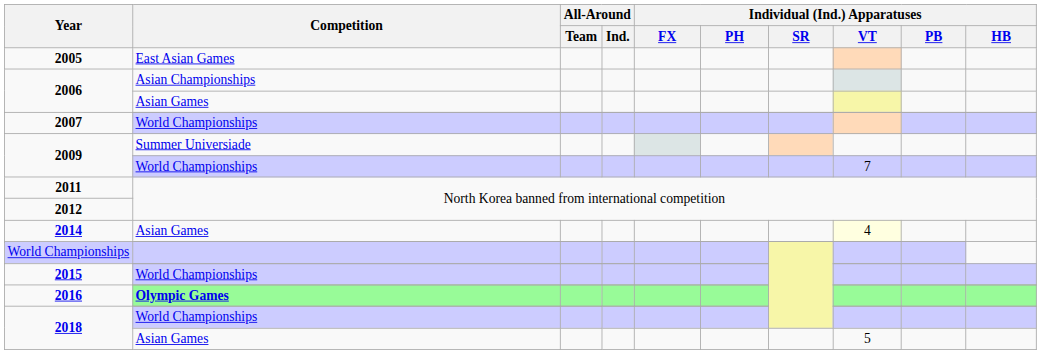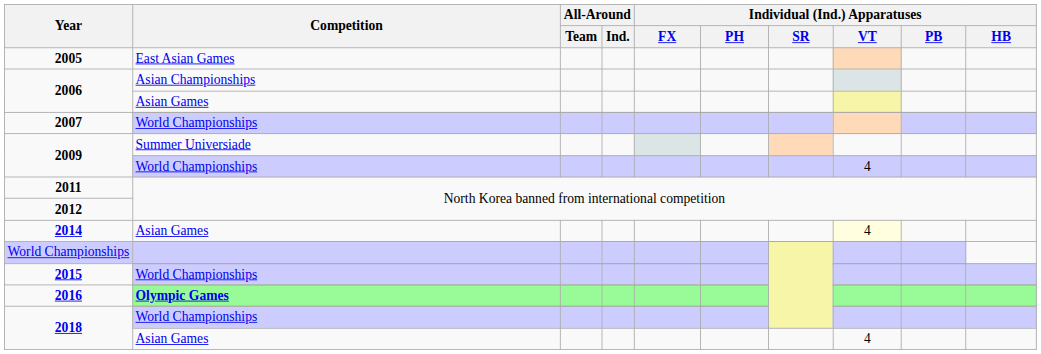2009 / World Championships | Individual (Ind.) Apparatuses / VT: 7 -> 4
2018 / Asian Games | Individual (Ind.) Apparatuses / VT: 5 -> 4
